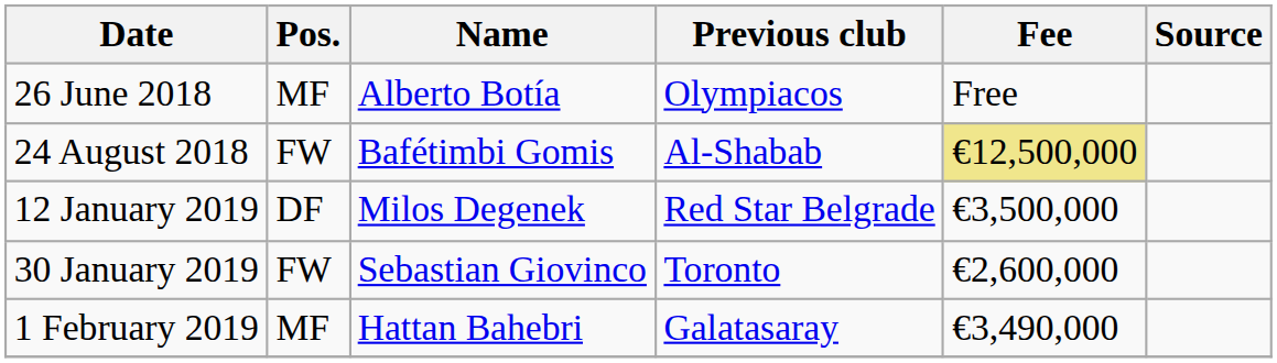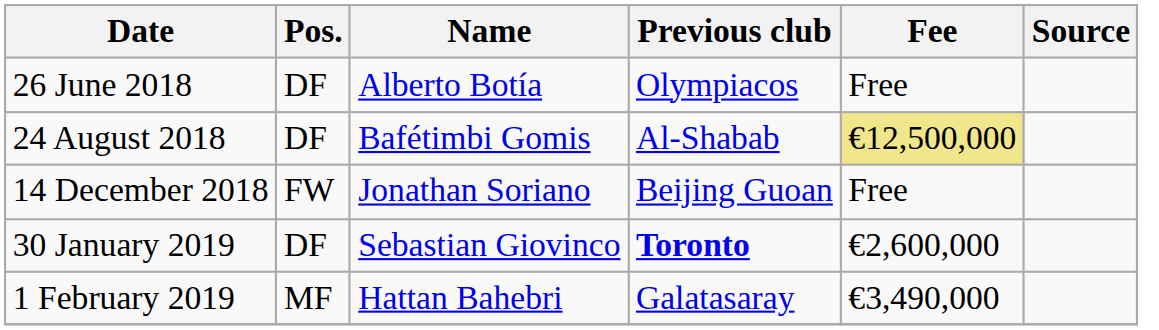26 June 2018 | Pos.: MF -> DF
24 August 2018 | Pos.: FW -> DF
+ row: 14 December 2018 | FW | Jonathan Soriano | Beijing Guoan | Free
- row: 12 January 2019 | DF | Milos Degenek | Red Star Belgrade | €3,500,000
30 January 2019 | Pos.: FW -> DF
30 January 2019 | Previous club: normal -> bold
